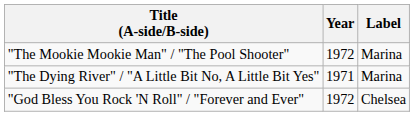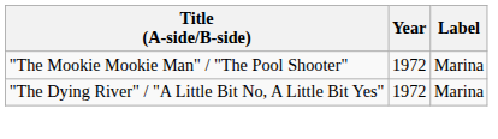"The Dying River" / "A Little Bit No, A Little Bit Yes" | Year: 1971 -> 1972
- row: "God Bless You Rock 'N Roll" / "Forever and Ever" | 1972 | Chelsea
